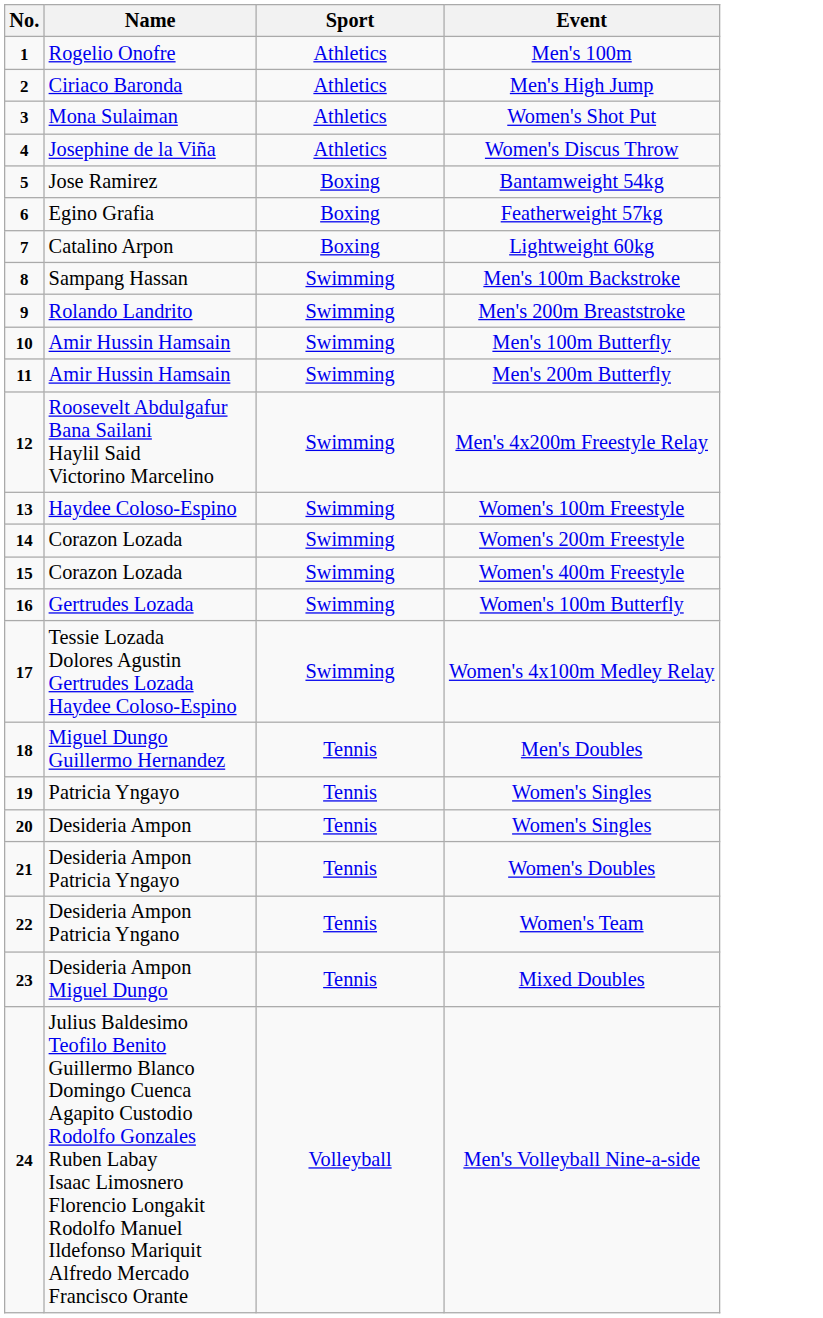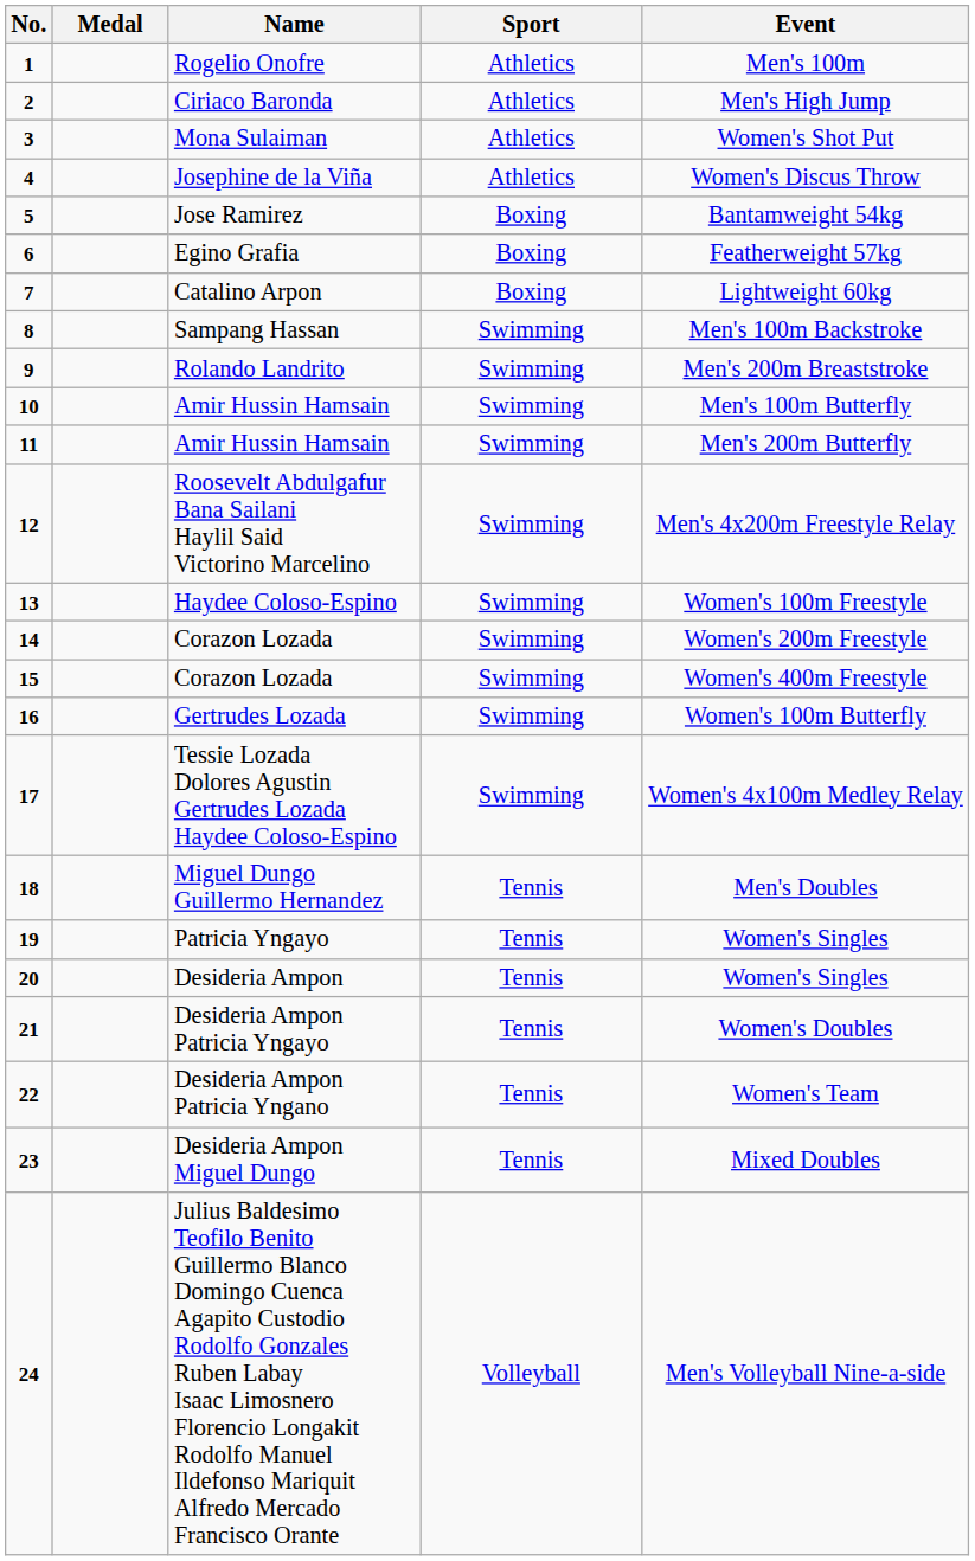+ column: Medal
